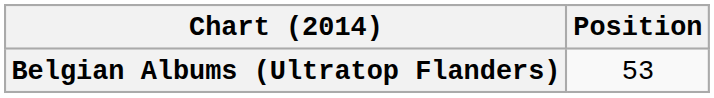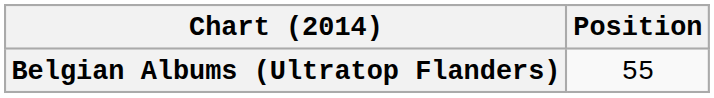Belgian Albums (Ultratop Flanders) | Position: 53 -> 55
